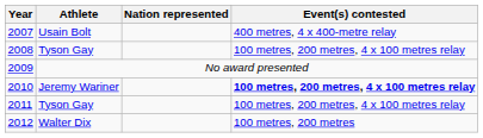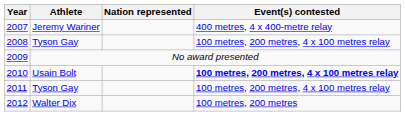2007 | Athlete: Usain Bolt -> Jeremy Wariner
2010 | Athlete: Jeremy Wariner -> Usain Bolt
